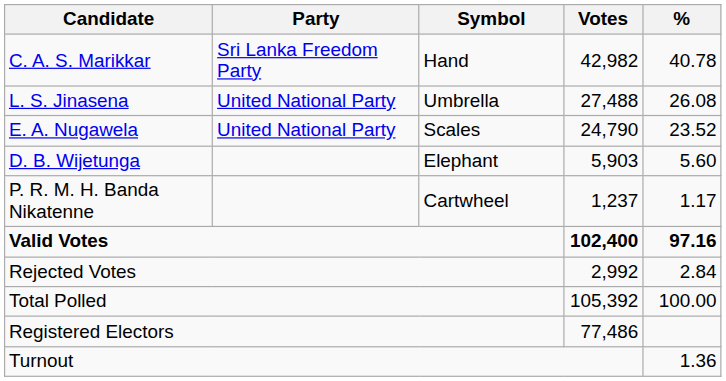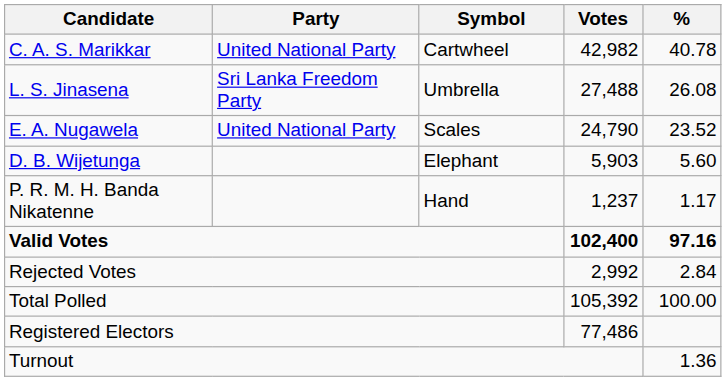C. A. S. Marikkar | Party: Sri Lanka Freedom Party -> United National Party
C. A. S. Marikkar | Symbol: Hand -> Cartwheel
L. S. Jinasena | Party: United National Party -> Sri Lanka Freedom Party
P. R. M. H. Banda Nikatenne | Symbol: Cartwheel -> Hand
